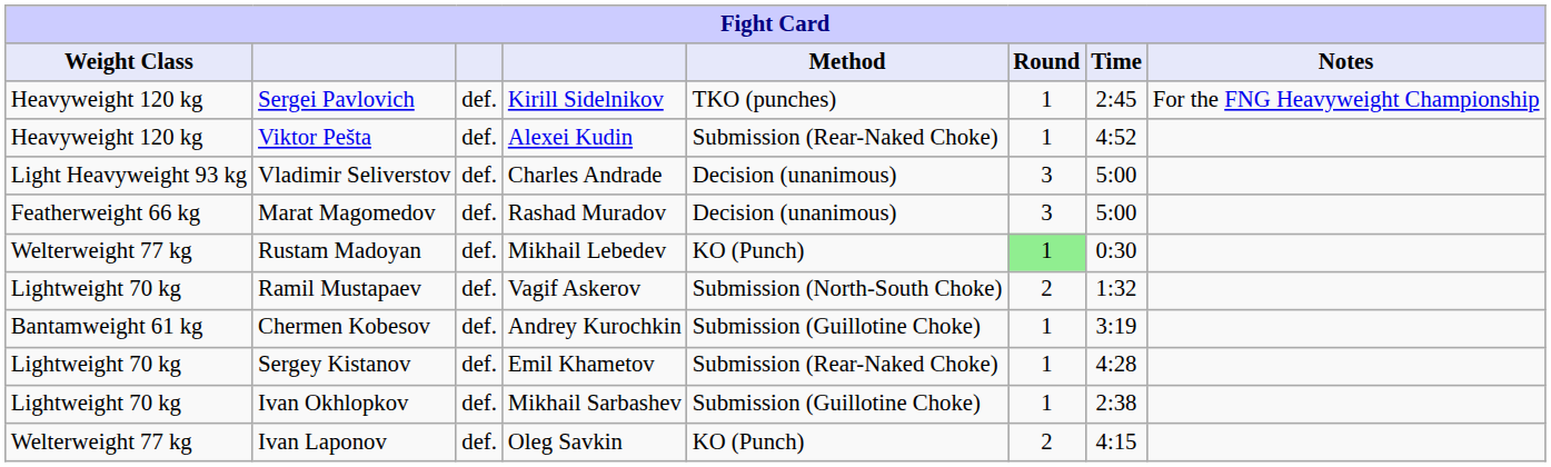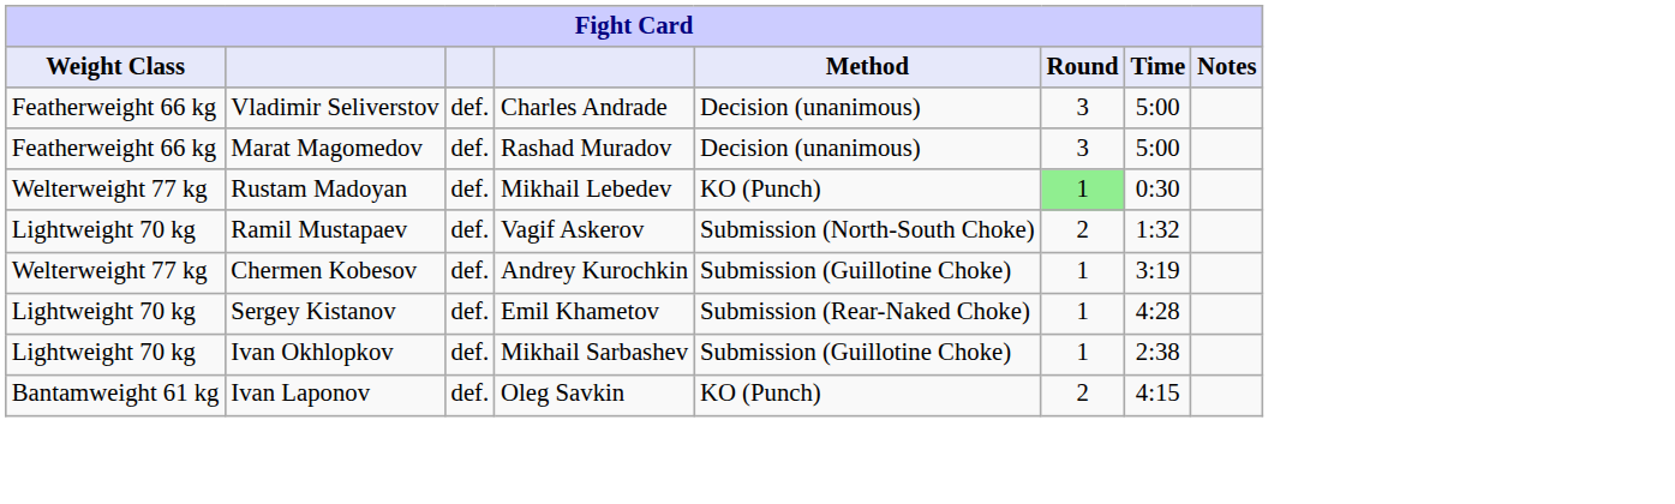- row: Heavyweight 120 kg | Sergei Pavlovich | def. | Kirill Sidelnikov | TKO (punches) | 1 | 2:45 | For the FNG Heavyweight Championship
- row: Heavyweight 120 kg | Viktor Pešta | def. | Alexei Kudin | Submission (Rear-Naked Choke) | 1 | 4:52
Vladimir Seliverstov | Weight Class: Light Heavyweight 93 kg -> Featherweight 66 kg
Chermen Kobesov | Weight Class: Bantamweight 61 kg -> Welterweight 77 kg
Ivan Laponov | Weight Class: Welterweight 77 kg -> Bantamweight 61 kg
